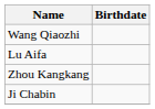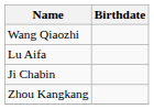rows swapped: Ji Chabin <-> Zhou Kangkang
